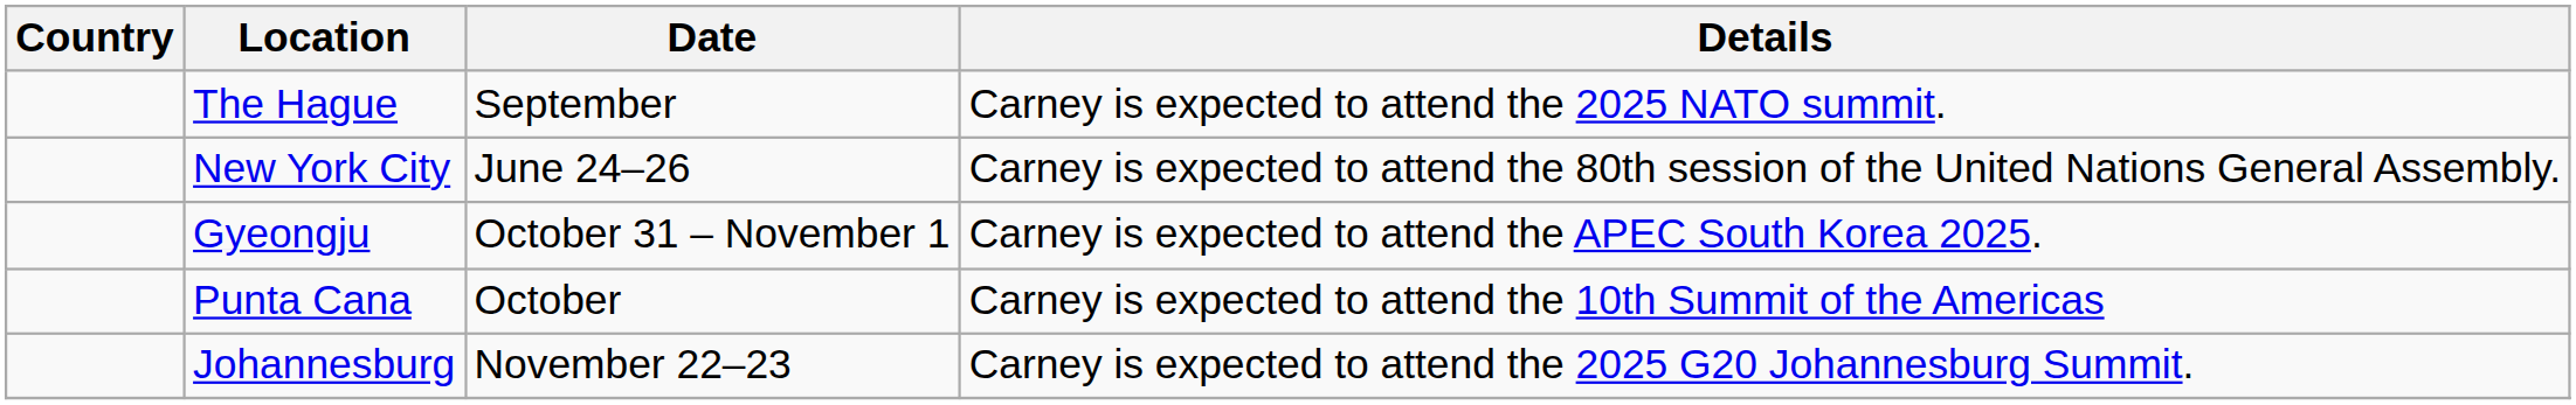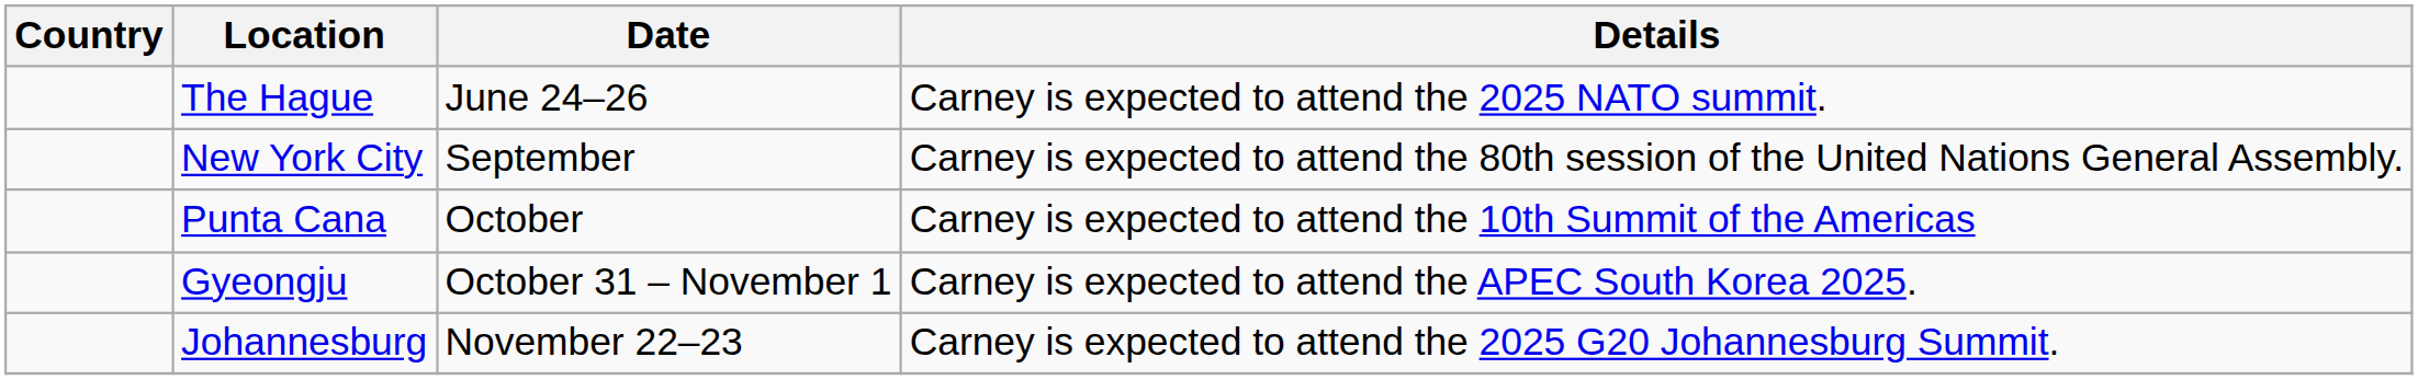The Hague | Date: September -> June 24–26
New York City | Date: June 24–26 -> September
rows swapped: Punta Cana <-> Gyeongju
